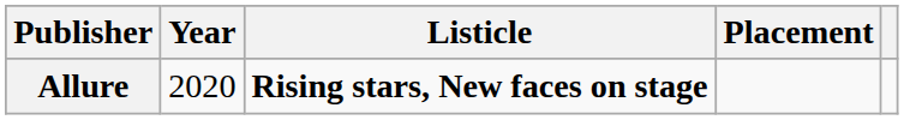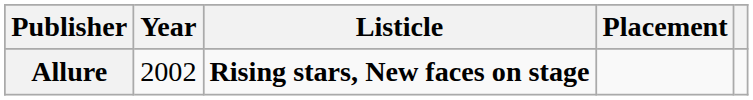Allure | Year: 2020 -> 2002
